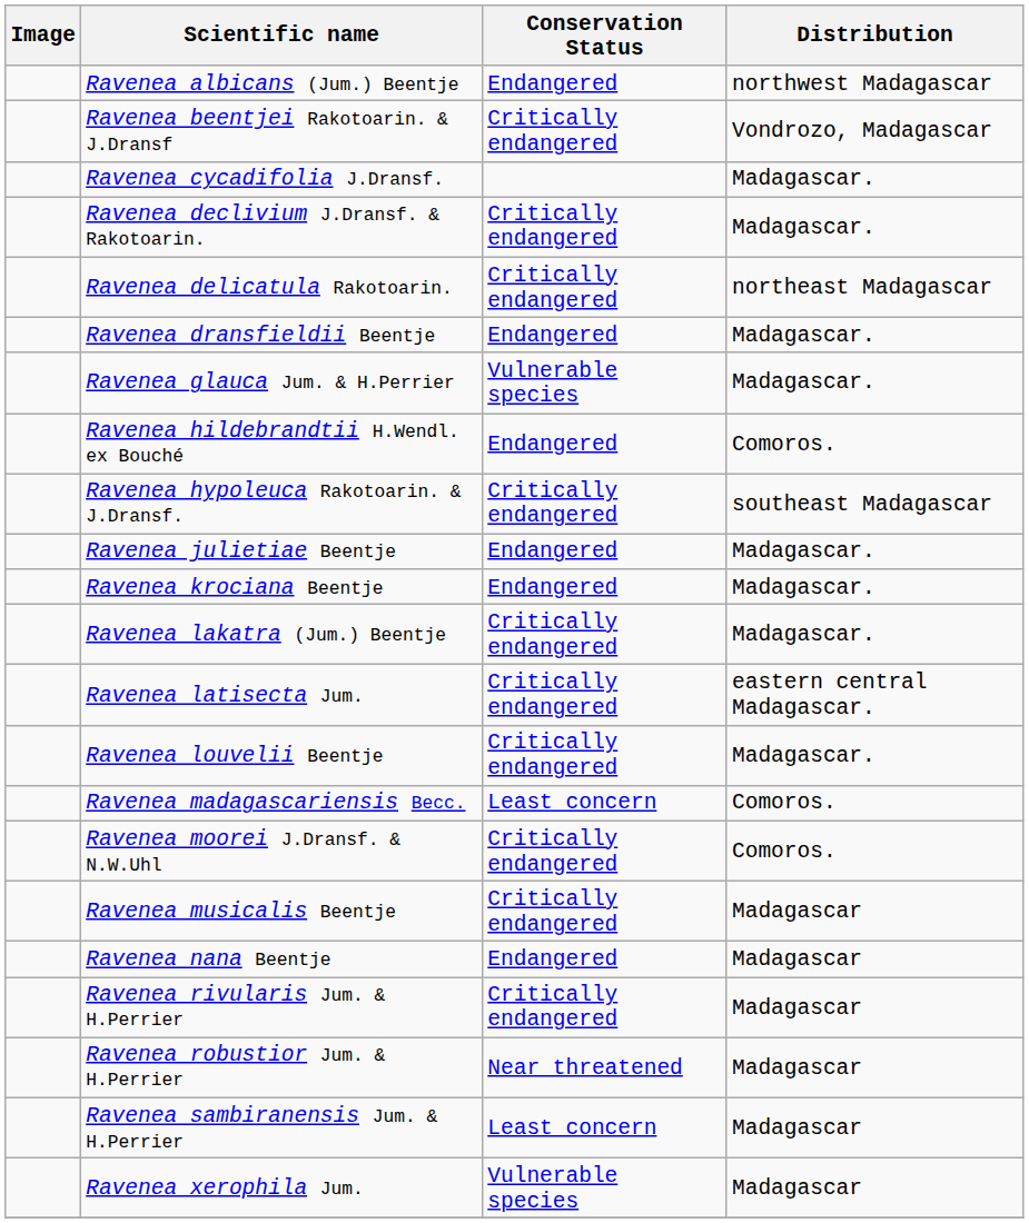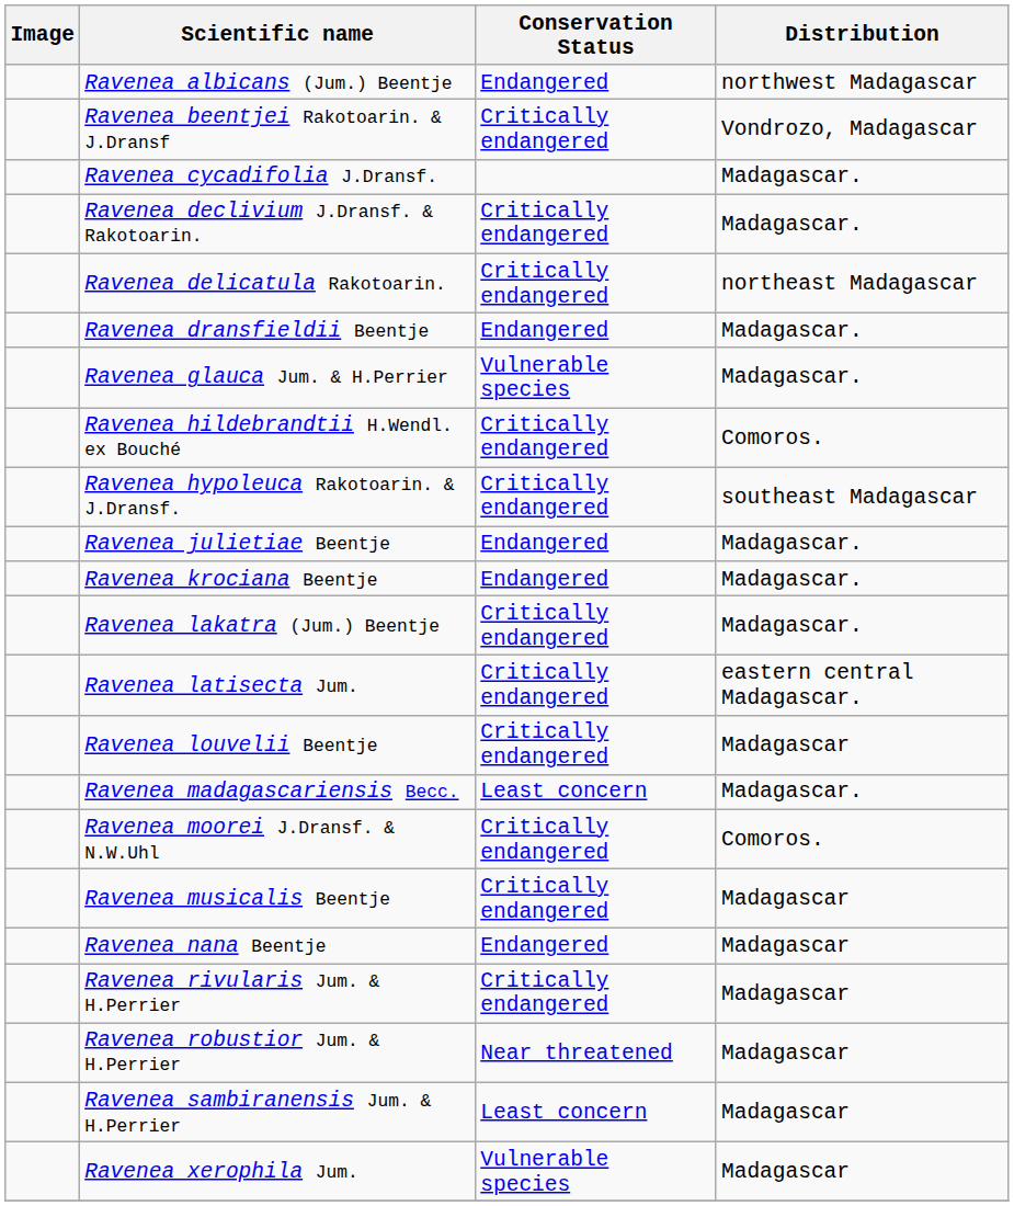Ravenea hildebrandtii H.Wendl. ex Bouché | Conservation Status: Endangered -> Critically endangered
Ravenea louvelii Beentje | Distribution: Madagascar. -> Madagascar
Ravenea madagascariensis Becc. | Distribution: Comoros. -> Madagascar.
